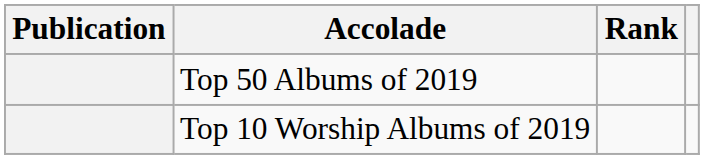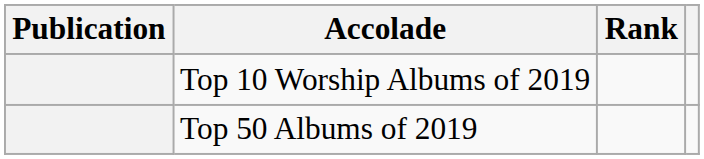rows swapped: Top 50 Albums of 2019 <-> Top 10 Worship Albums of 2019
